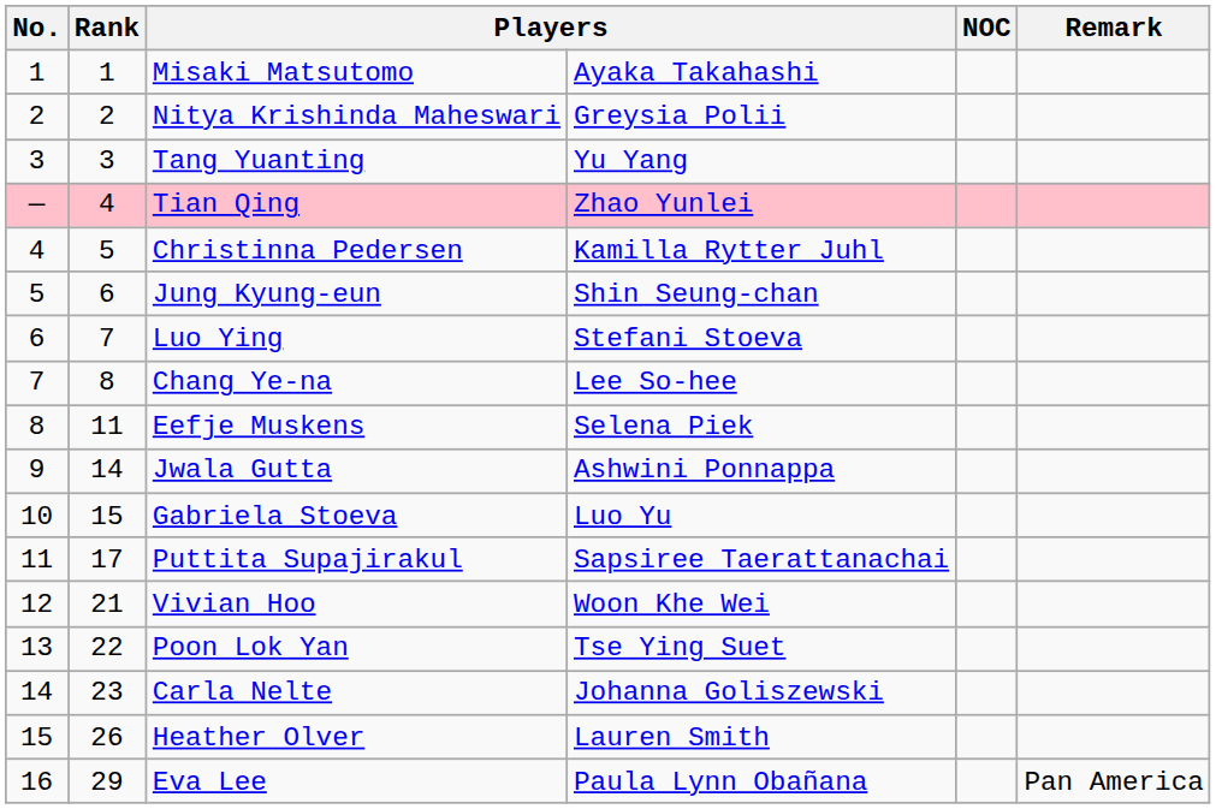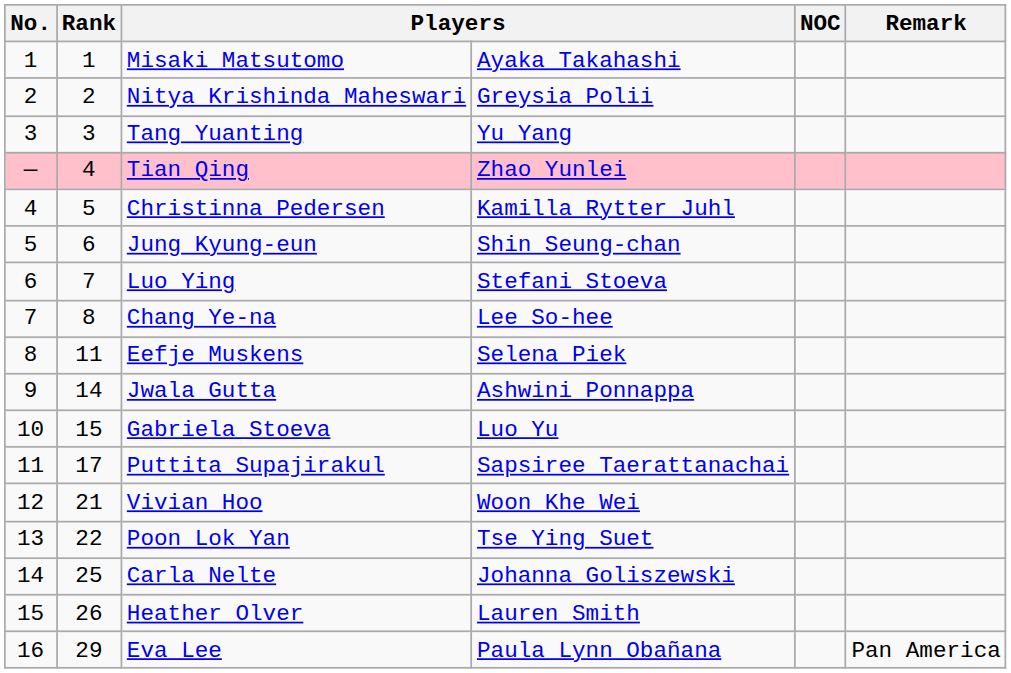Carla Nelte | Rank: 23 -> 25
